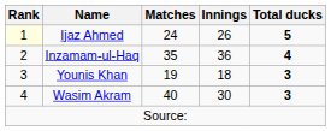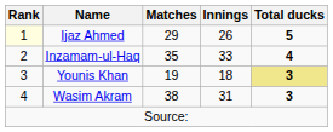Ijaz Ahmed | Matches: 24 -> 29
Inzamam-ul-Haq | Innings: 36 -> 33
Younis Khan | Total ducks: no background -> khaki background
Wasim Akram | Matches: 40 -> 38
Wasim Akram | Innings: 30 -> 31
